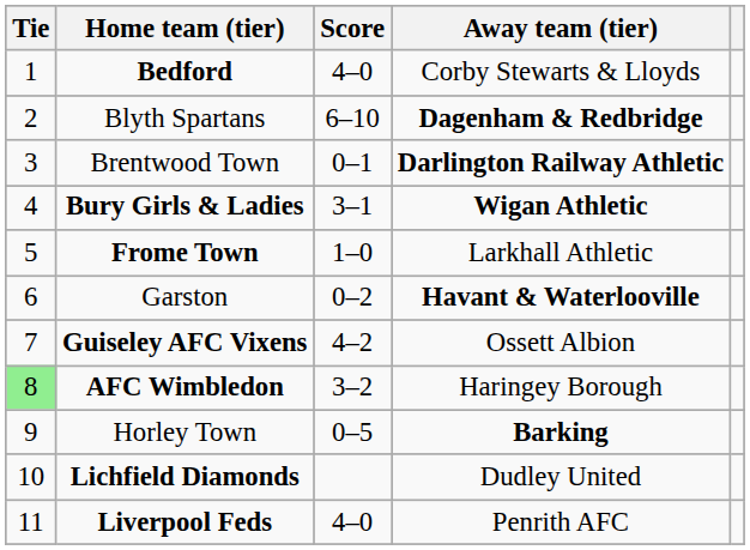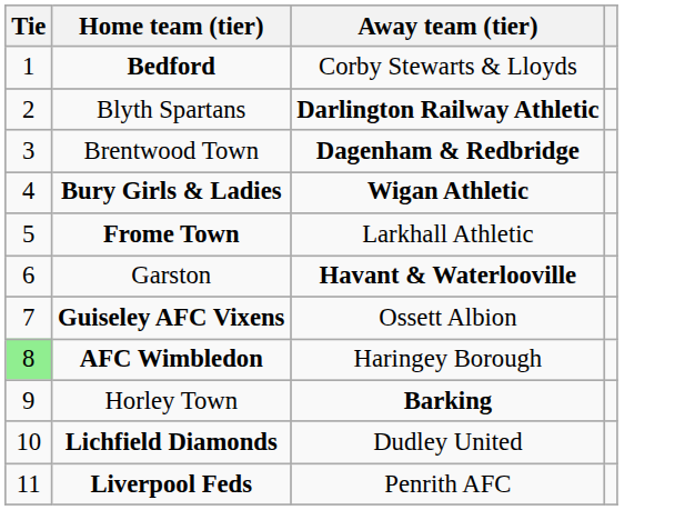- column: Score | 4–0 | 6–10 | 0–1 | 3–1 | 1–0 | 0–2 | 4–2 | 3–2 | 0–5 | 4–0
Blyth Spartans | Away team (tier): Dagenham & Redbridge -> Darlington Railway Athletic
Brentwood Town | Away team (tier): Darlington Railway Athletic -> Dagenham & Redbridge
